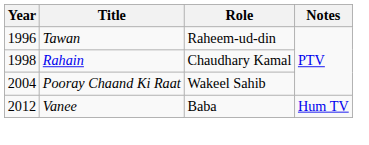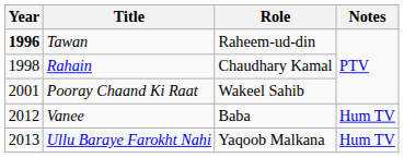Tawan | Year: normal -> bold
Pooray Chaand Ki Raat | Year: 2004 -> 2001
+ row: 2013 | Ullu Baraye Farokht Nahi | Yaqoob Malkana | Hum TV
